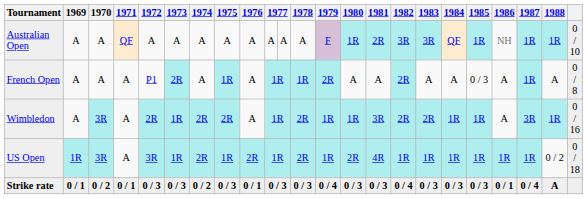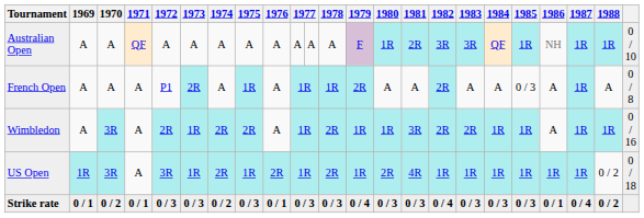Wimbledon | 1987: 3R -> 1R
Strike rate | 1988: A -> 0 / 2
